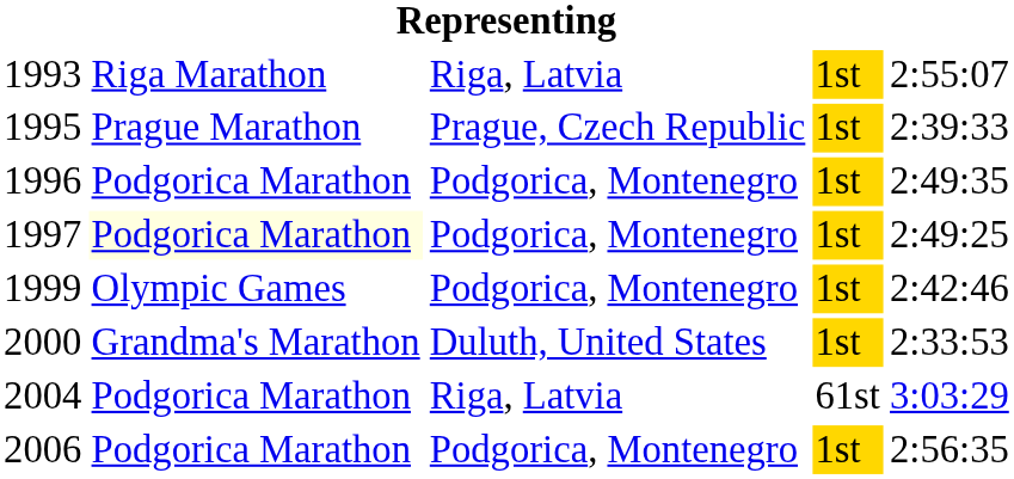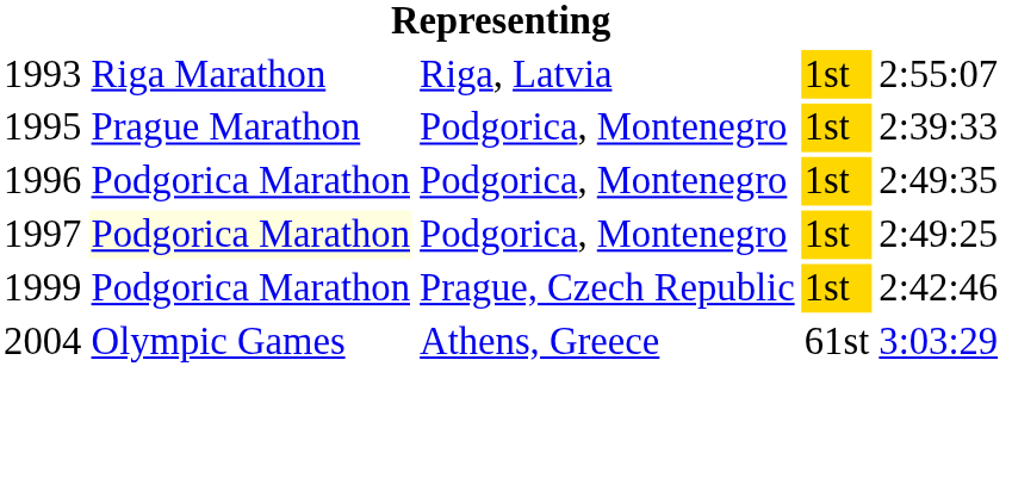1995 | column 3: Prague, Czech Republic -> Podgorica, Montenegro
1999 | column 2: Olympic Games -> Podgorica Marathon
1999 | column 3: Podgorica, Montenegro -> Prague, Czech Republic
- row: 2000 | Grandma's Marathon | Duluth, United States | 1st | 2:33:53
2004 | column 2: Podgorica Marathon -> Olympic Games
2004 | column 3: Riga, Latvia -> Athens, Greece
- row: 2006 | Podgorica Marathon | Podgorica, Montenegro | 1st | 2:56:35
